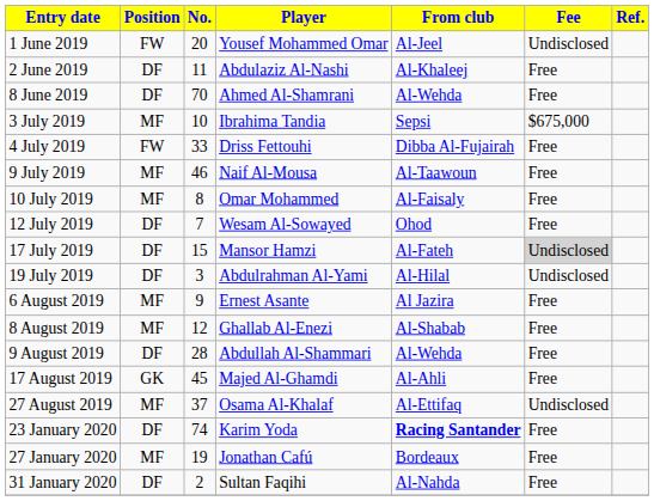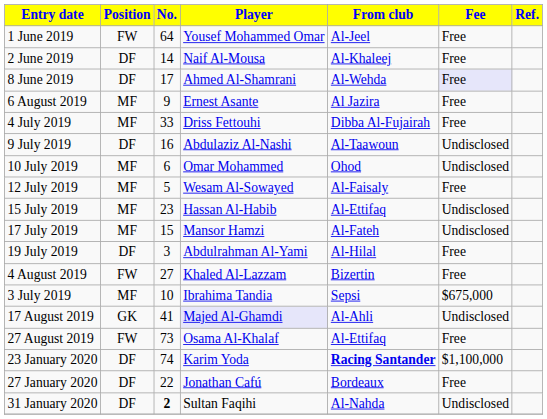1 June 2019 | No.: 20 -> 64
1 June 2019 | Fee: Undisclosed -> Free
2 June 2019 | No.: 11 -> 14
2 June 2019 | Player: Abdulaziz Al-Nashi -> Naif Al-Mousa
8 June 2019 | No.: 70 -> 17
8 June 2019 | Fee: no background -> lavender background
rows swapped: 3 July 2019 <-> 6 August 2019
4 July 2019 | Position: FW -> MF
9 July 2019 | Position: MF -> DF
9 July 2019 | No.: 46 -> 16
9 July 2019 | Player: Naif Al-Mousa -> Abdulaziz Al-Nashi
9 July 2019 | Fee: Free -> Undisclosed
10 July 2019 | No.: 8 -> 6
10 July 2019 | From club: Al-Faisaly -> Ohod
10 July 2019 | Fee: Free -> Undisclosed
12 July 2019 | Position: DF -> MF
12 July 2019 | No.: 7 -> 5
12 July 2019 | From club: Ohod -> Al-Faisaly
+ row: 15 July 2019 | MF | 23 | Hassan Al-Habib | Al-Ettifaq | Undisclosed
17 July 2019 | Position: DF -> MF
17 July 2019 | Fee: lightgrey background -> no background
19 July 2019 | Fee: Undisclosed -> Free
+ row: 4 August 2019 | FW | 27 | Khaled Al-Lazzam | Bizertin | Free
- row: 8 August 2019 | MF | 12 | Ghallab Al-Enezi | Al-Shabab | Free
- row: 9 August 2019 | DF | 28 | Abdullah Al-Shammari | Al-Wehda | Free
17 August 2019 | No.: 45 -> 41
17 August 2019 | Player: no background -> lavender background
17 August 2019 | Fee: Free -> Undisclosed
27 August 2019 | Position: MF -> FW
27 August 2019 | No.: 37 -> 73
27 August 2019 | Fee: Undisclosed -> Free
23 January 2020 | Fee: Free -> $1,100,000
27 January 2020 | Position: MF -> DF
27 January 2020 | No.: 19 -> 22
31 January 2020 | No.: normal -> bold
31 January 2020 | Fee: Free -> Undisclosed
